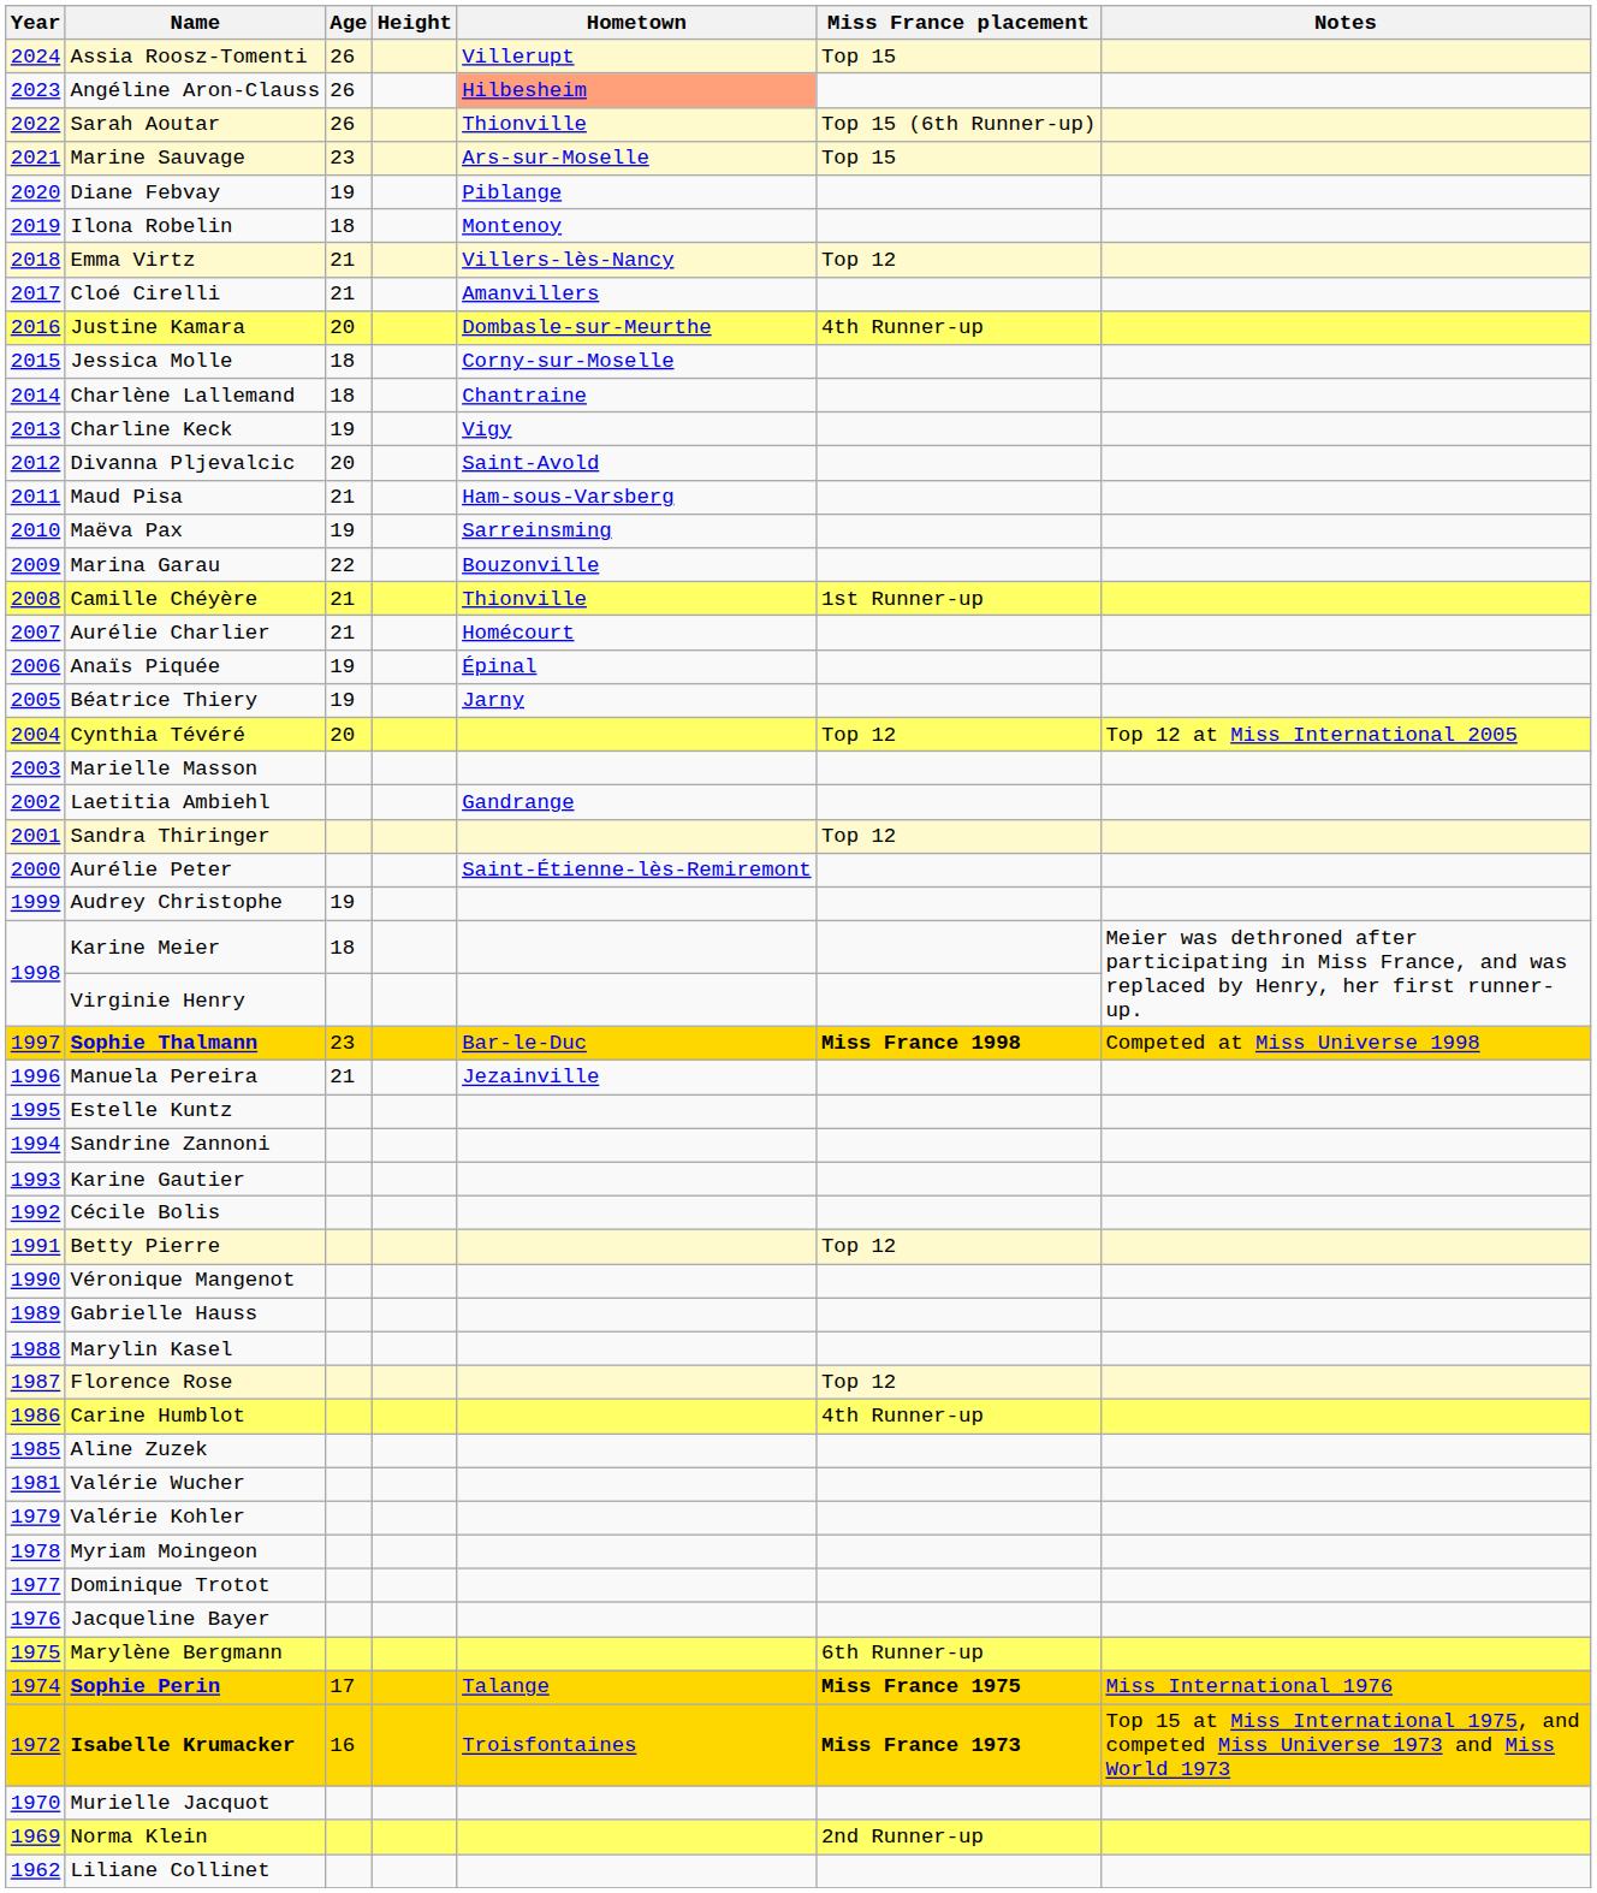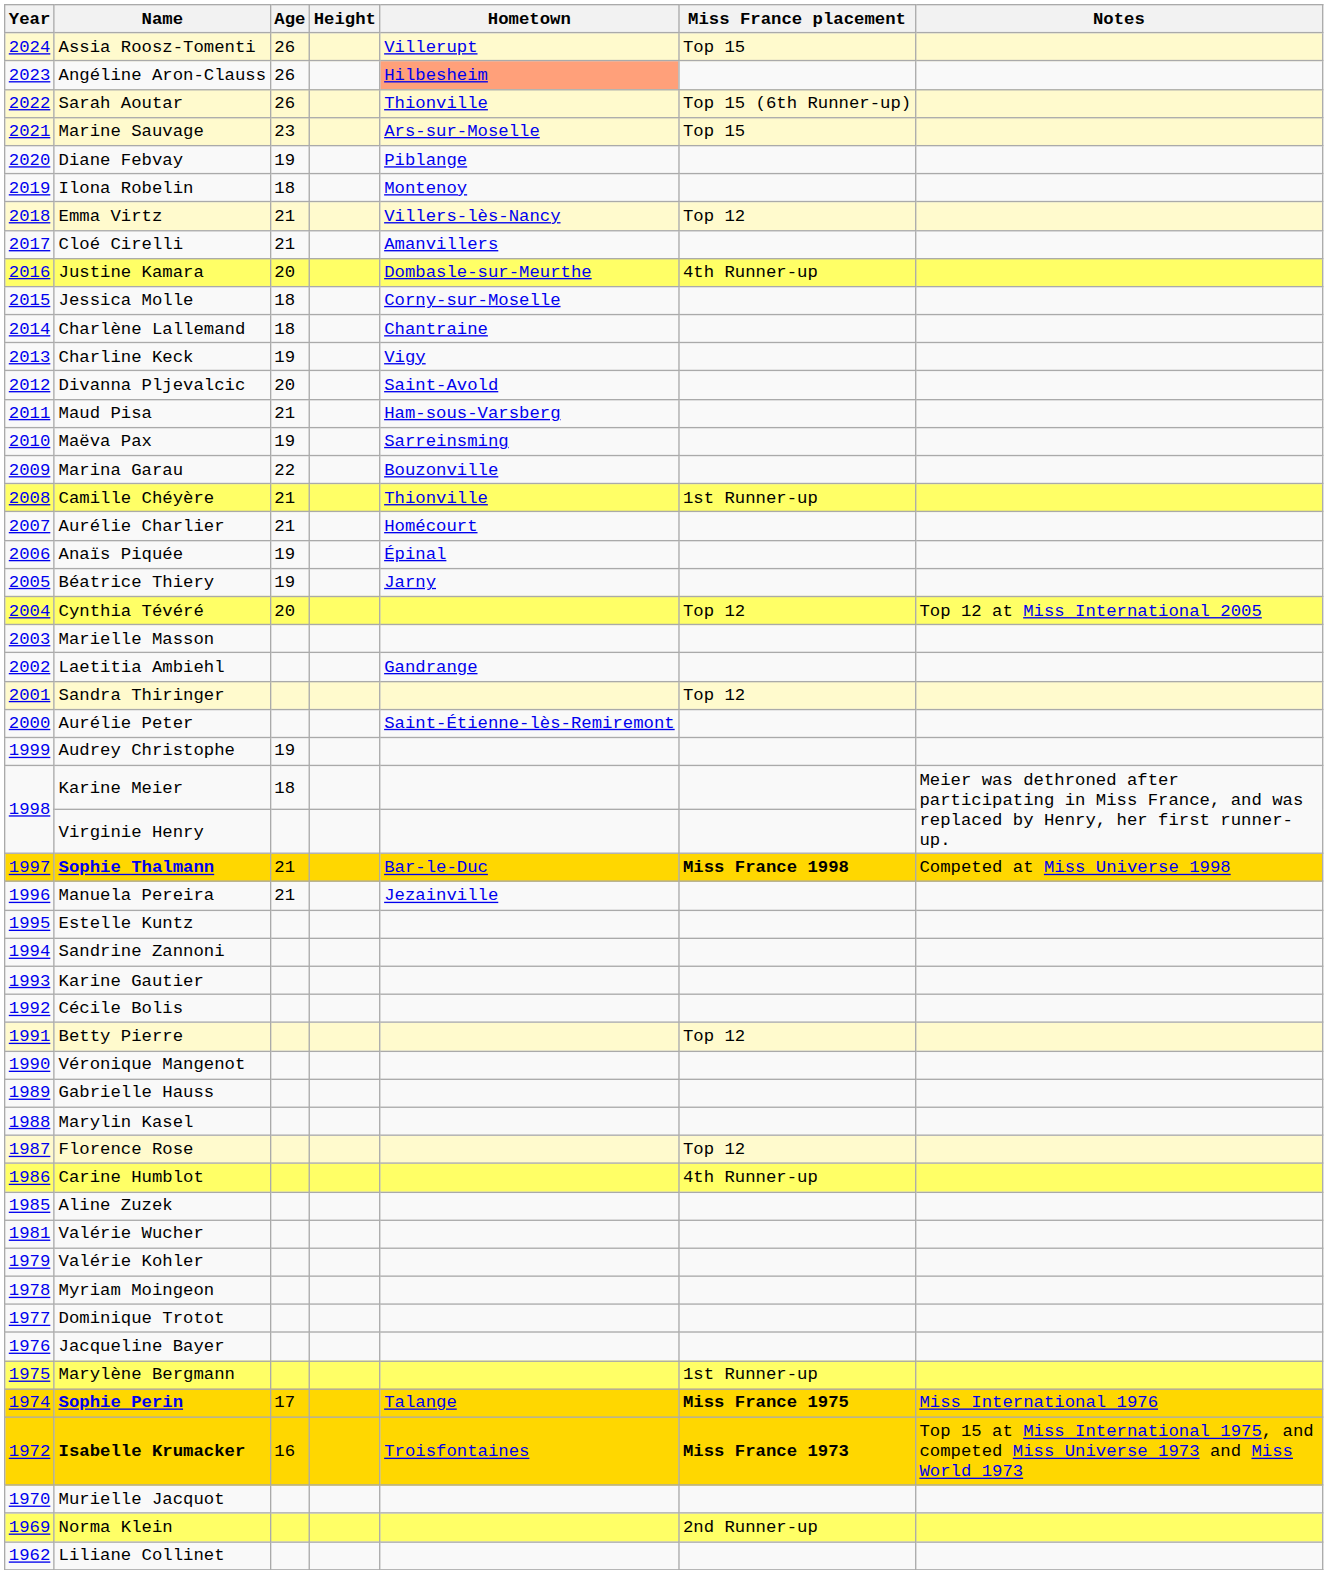Sophie Thalmann | Age: 23 -> 21
Marylène Bergmann | Miss France placement: 6th Runner-up -> 1st Runner-up
